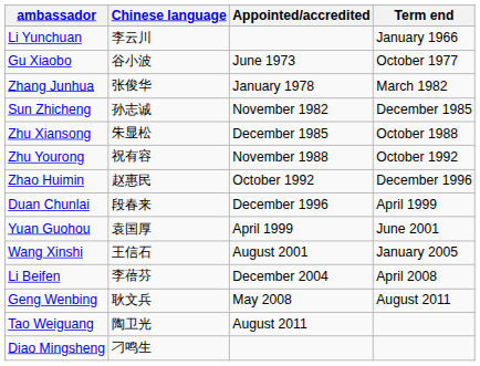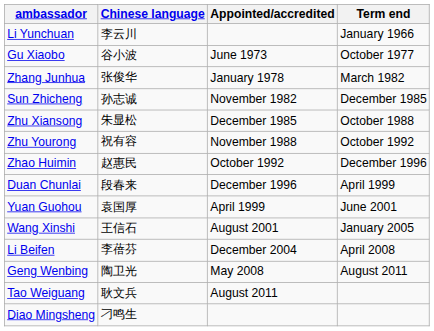Geng Wenbing | Chinese language: 耿文兵 -> 陶卫光
Tao Weiguang | Chinese language: 陶卫光 -> 耿文兵
